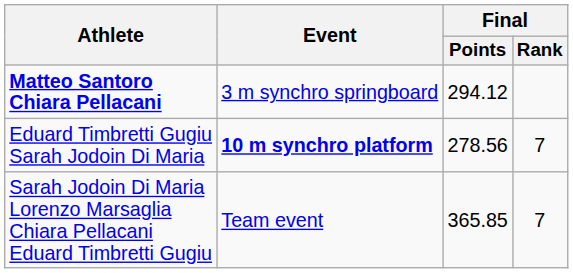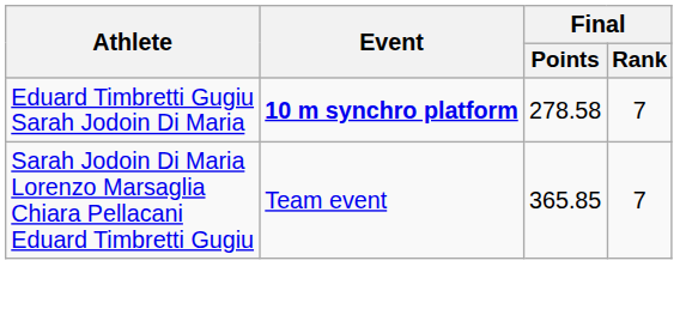- row: Matteo Santoro Chiara Pellacani | 3 m synchro springboard | 294.12
Eduard Timbretti Gugiu Sarah Jodoin Di Maria | Final / Points: 278.56 -> 278.58
